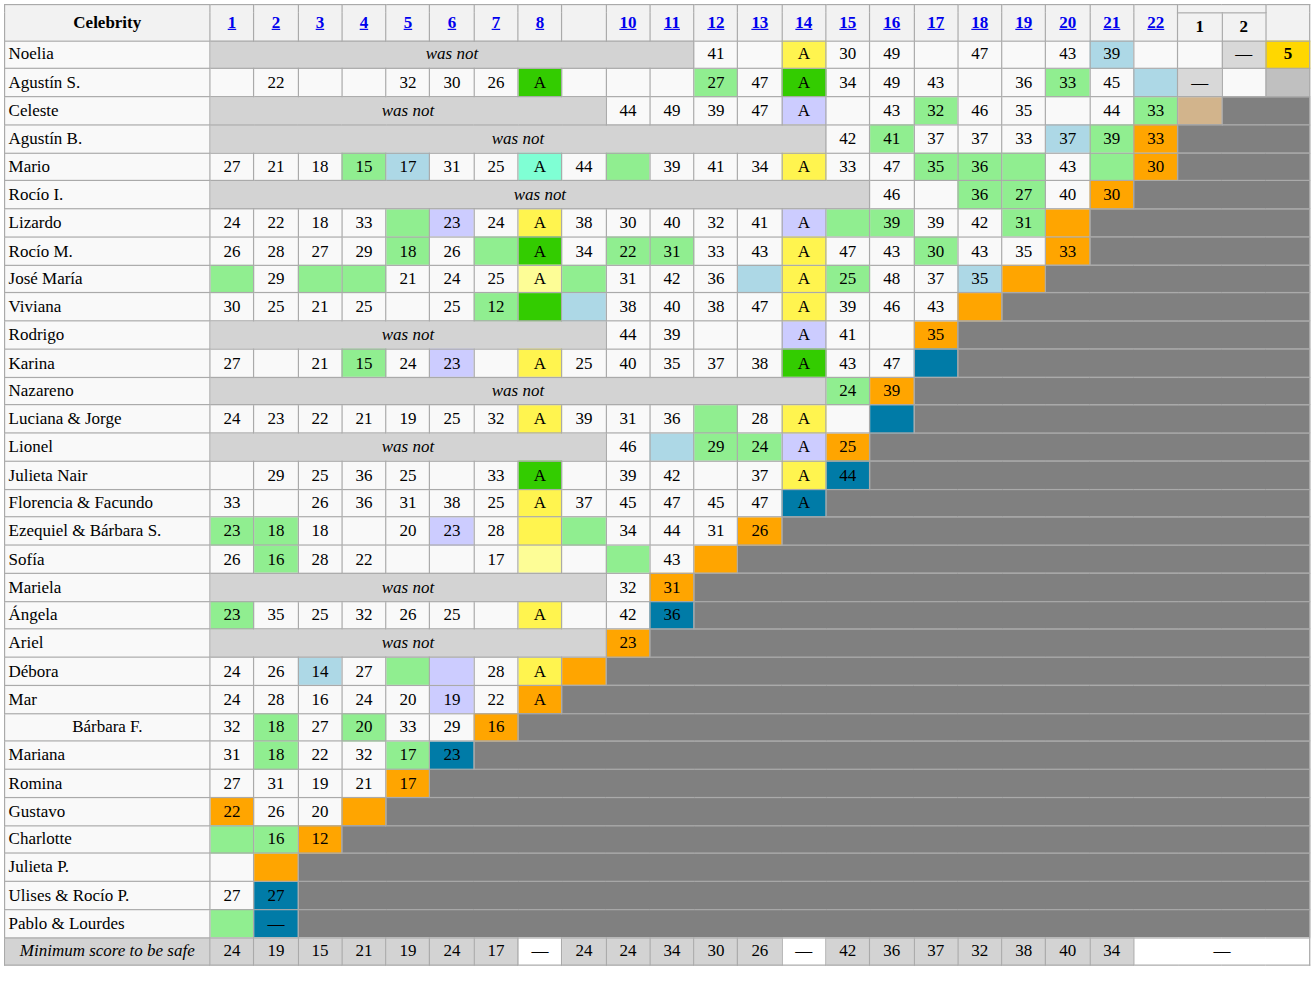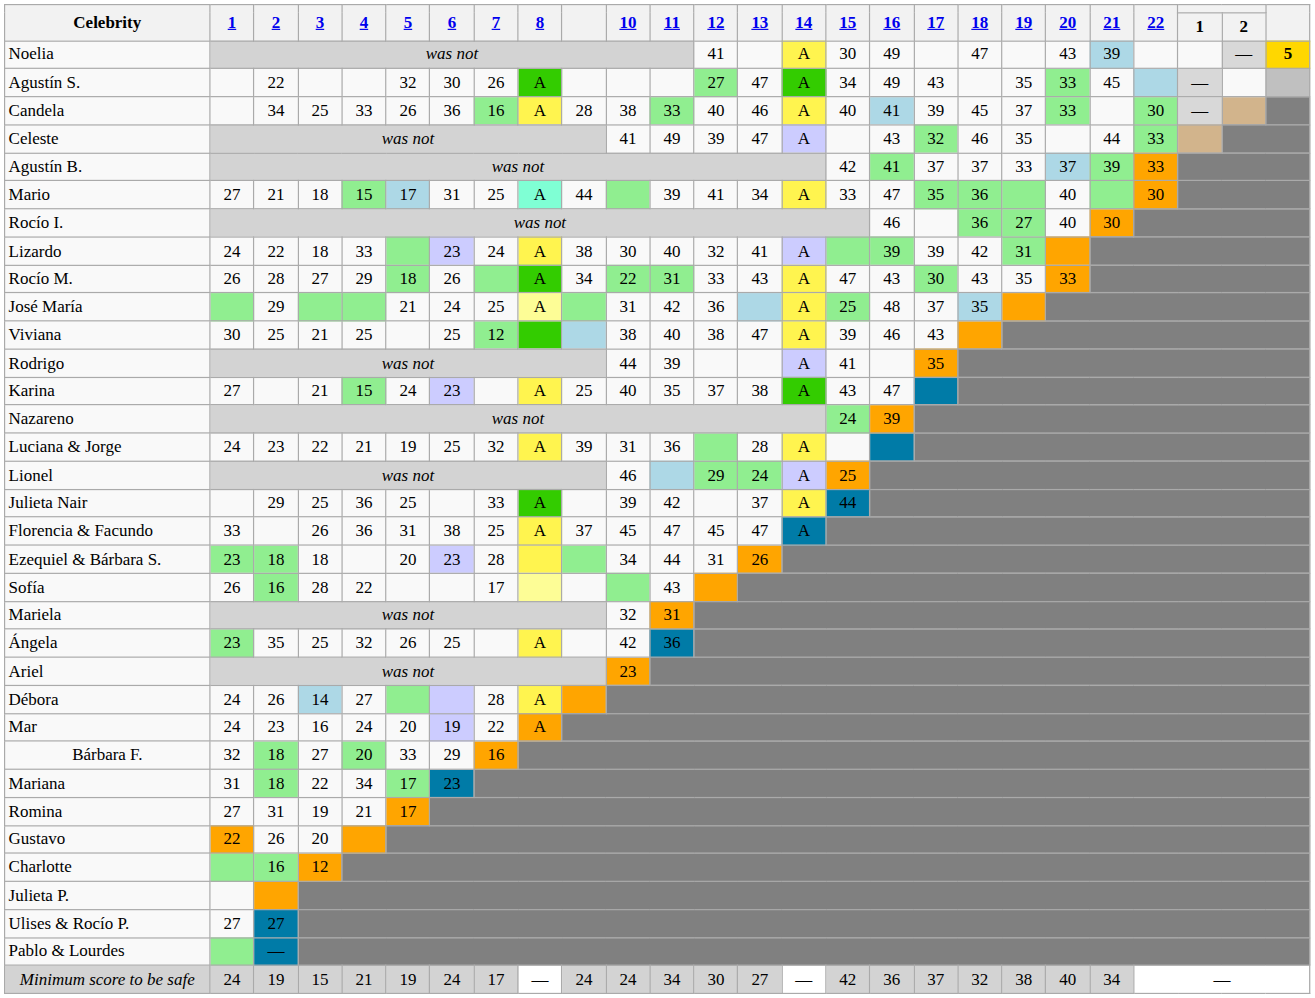Agustín S. | 19: 36 -> 35
+ row: Candela | 34 | 25 | 33 | 26 | 36 | 16 | A | 28 | 38 | 33 | 40 | 46 | A | 40 | 41 | 39 | 45 | 37 | 33 | 30 | —
Celeste | 10: 44 -> 41
Mario | 20: 43 -> 40
Mar | column 3: 28 -> 23
Mariana | 4: 32 -> 34
Minimum score to be safe | 13: 26 -> 27
